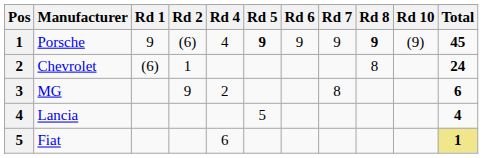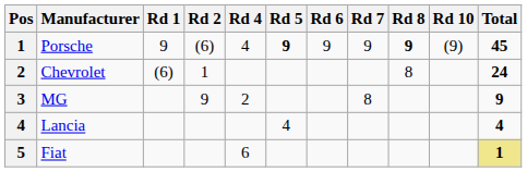MG | Total: 6 -> 9
Lancia | Rd 5: 5 -> 4
